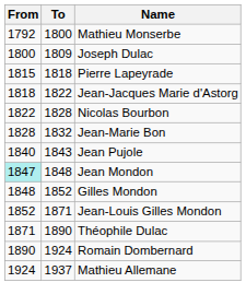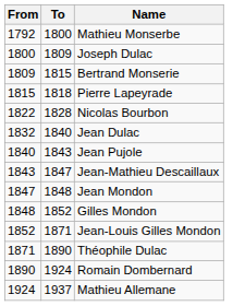+ row: 1809 | 1815 | Bertrand Monserie
- row: 1818 | 1822 | Jean-Jacques Marie d'Astorg
- row: 1828 | 1832 | Jean-Marie Bon
+ row: 1832 | 1840 | Jean Dulac
+ row: 1843 | 1847 | Jean-Mathieu Descaillaux
Jean Mondon | From: paleturquoise background -> no background
